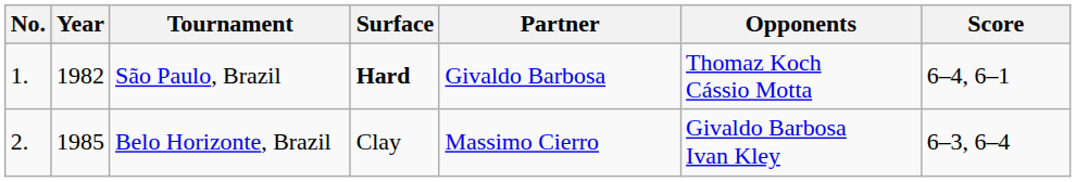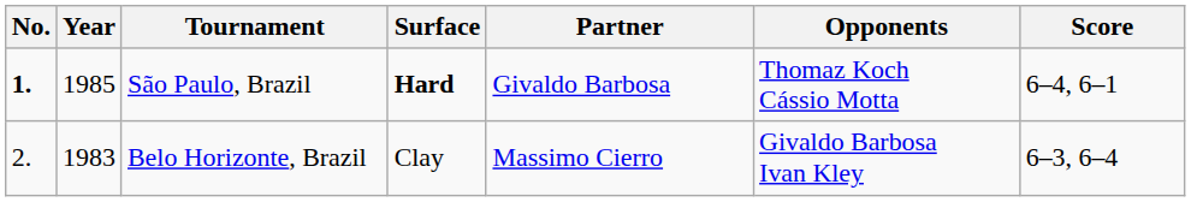São Paulo, Brazil | No.: normal -> bold
São Paulo, Brazil | Year: 1982 -> 1985
Belo Horizonte, Brazil | Year: 1985 -> 1983
